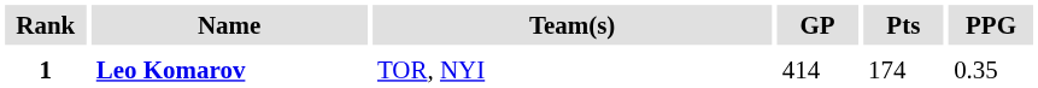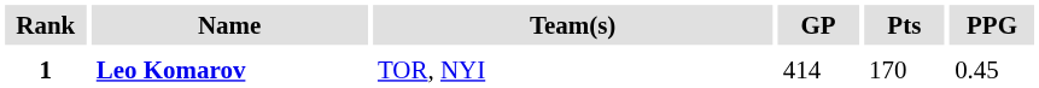1 | Pts: 174 -> 170
1 | PPG: 0.35 -> 0.45
